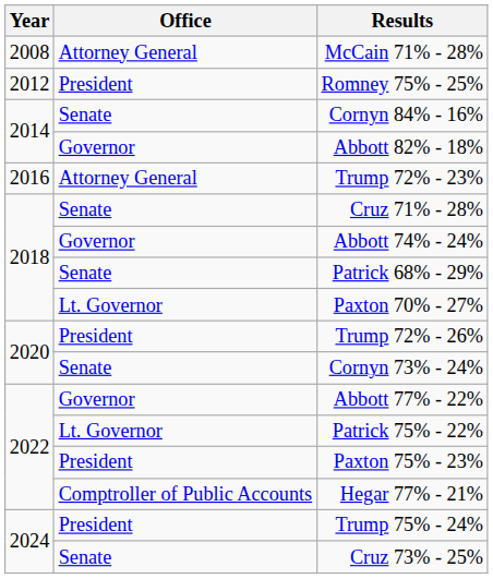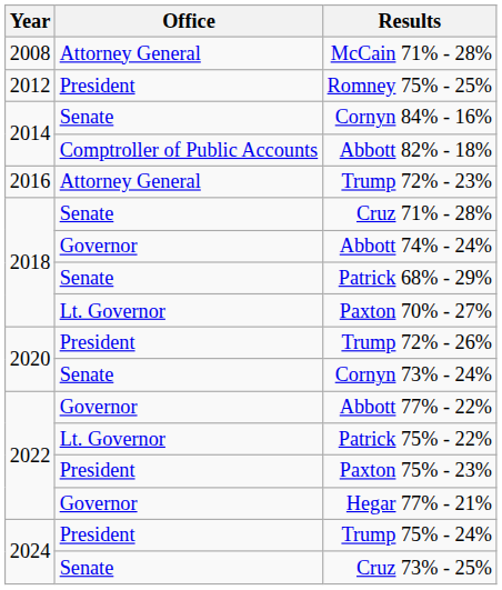Abbott 82% - 18% | Office: Governor -> Comptroller of Public Accounts
Hegar 77% - 21% | Office: Comptroller of Public Accounts -> Governor
